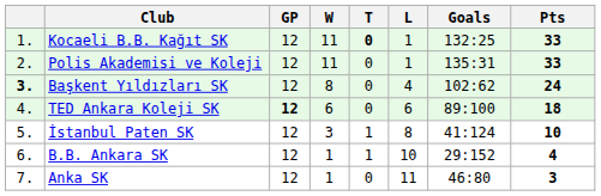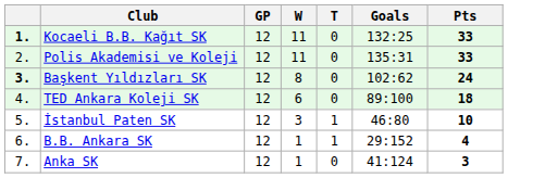- column: L | 1 | 1 | 4 | 6 | 8 | 10 | 11
Kocaeli B.B. Kağıt SK | column 1: normal -> bold
Kocaeli B.B. Kağıt SK | T: bold -> normal
TED Ankara Koleji SK | GP: bold -> normal
İstanbul Paten SK | Goals: 41:124 -> 46:80
Anka SK | Goals: 46:80 -> 41:124
